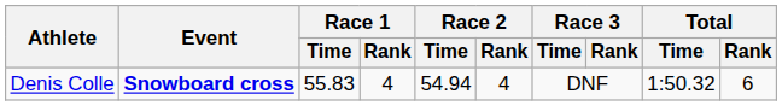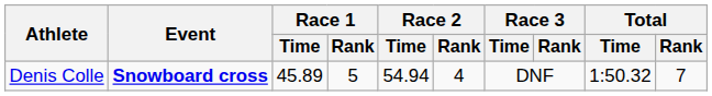Denis Colle | Race 1 / Time: 55.83 -> 45.89
Denis Colle | Race 1 / Rank: 4 -> 5
Denis Colle | Total / Rank: 6 -> 7
